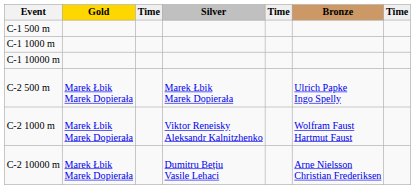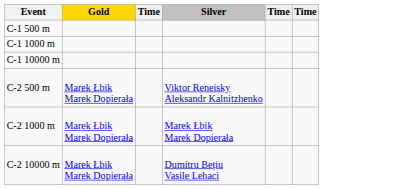- column: Bronze | Ulrich Papke Ingo Spelly | Wolfram Faust Hartmut Faust | Arne Nielsson Christian Frederiksen
C-2 500 m | Silver: Marek Łbik Marek Dopierała -> Viktor Reneisky Aleksandr Kalnitzhenko
C-2 1000 m | Silver: Viktor Reneisky Aleksandr Kalnitzhenko -> Marek Łbik Marek Dopierała
